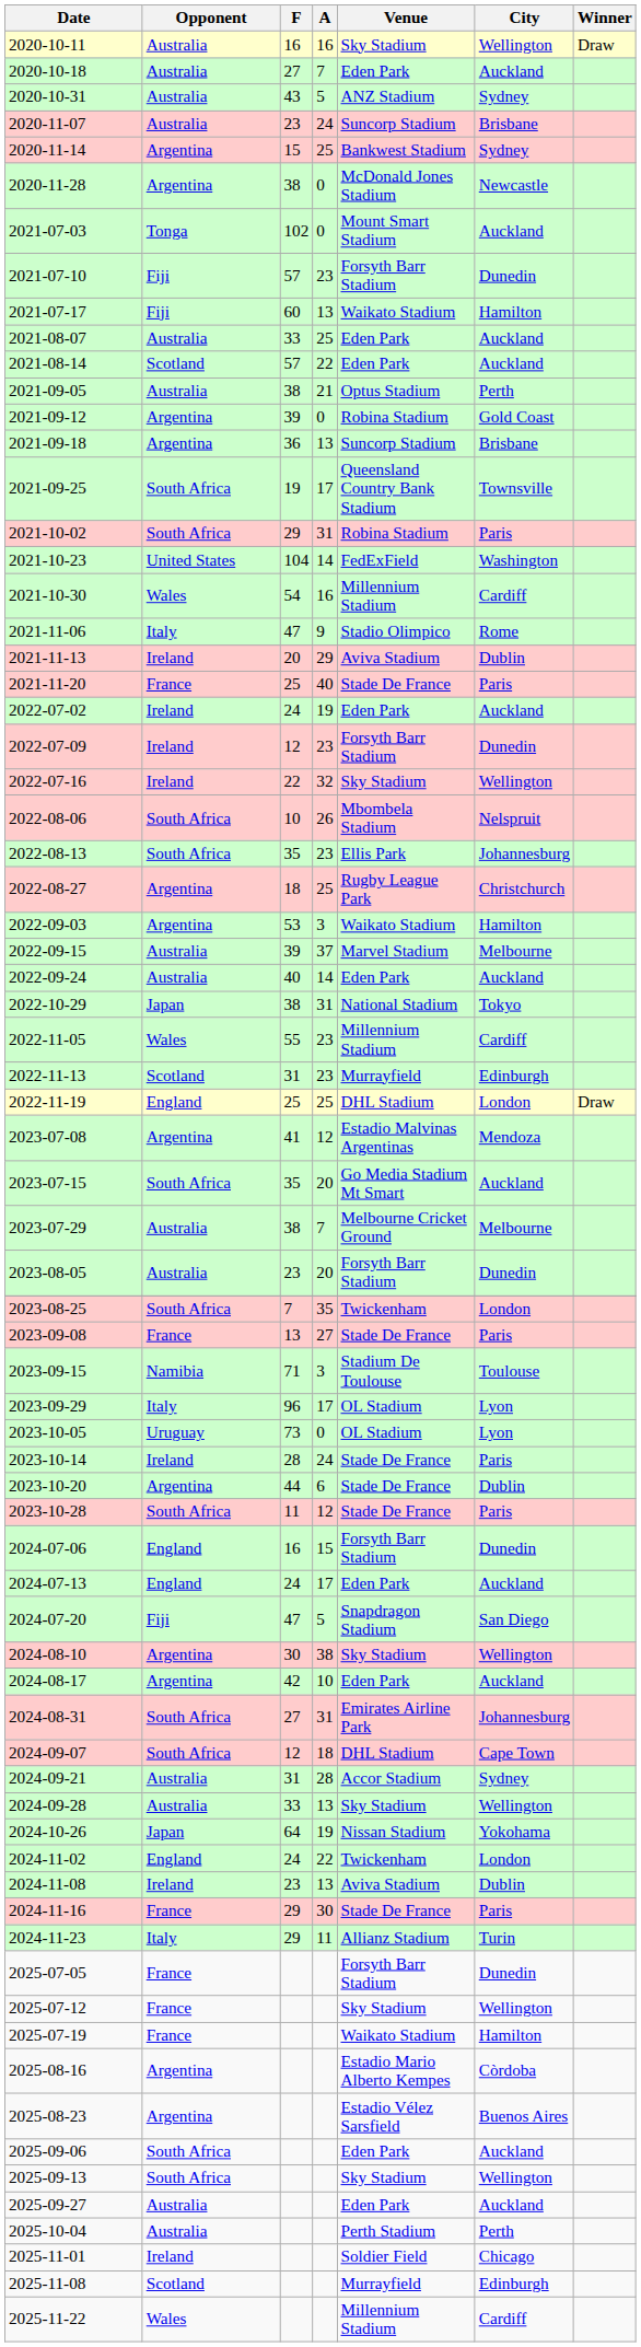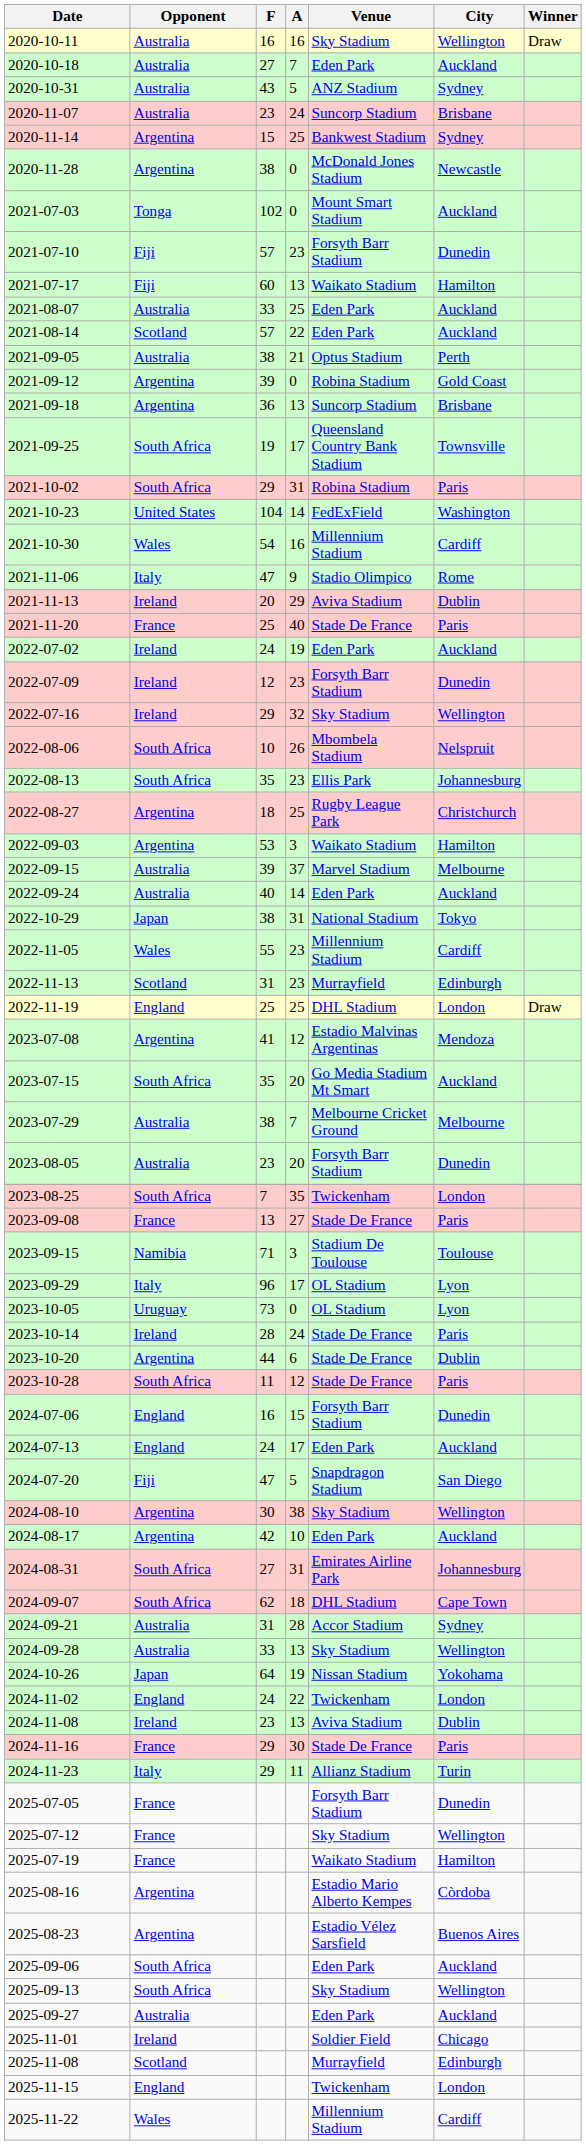2022-07-16 | F: 22 -> 29
2024-09-07 | F: 12 -> 62
- row: 2025-10-04 | Australia | Perth Stadium | Perth
+ row: 2025-11-15 | England | Twickenham | London
